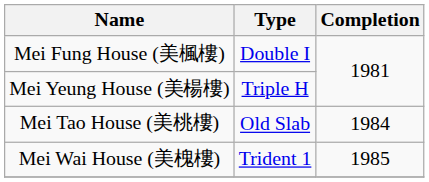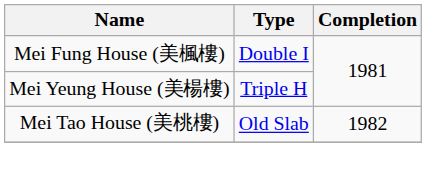Mei Tao House (美桃樓) | Completion: 1984 -> 1982
- row: Mei Wai House (美槐樓) | Trident 1 | 1985
